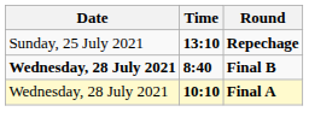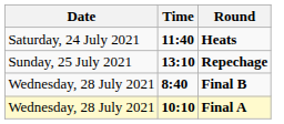+ row: Saturday, 24 July 2021 | 11:40 | Heats
Final B | Date: bold -> normal
